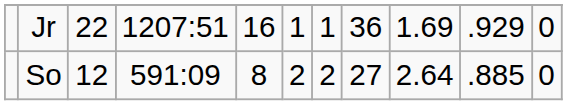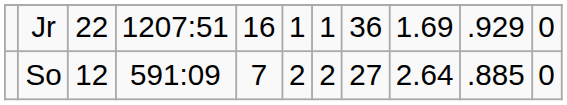So | column 5: 8 -> 7
